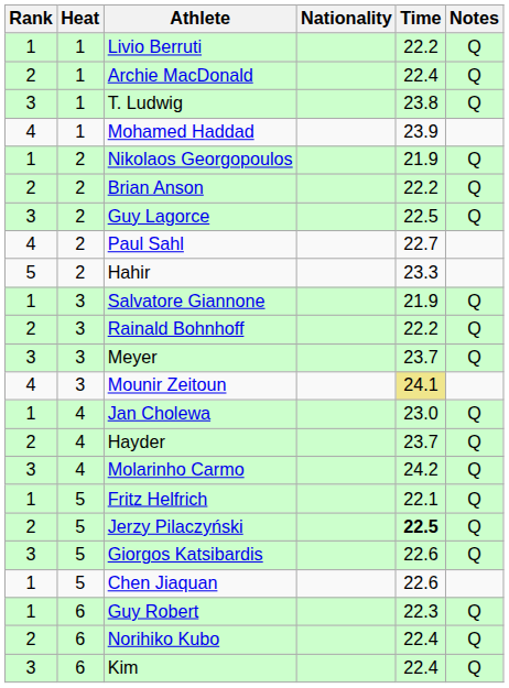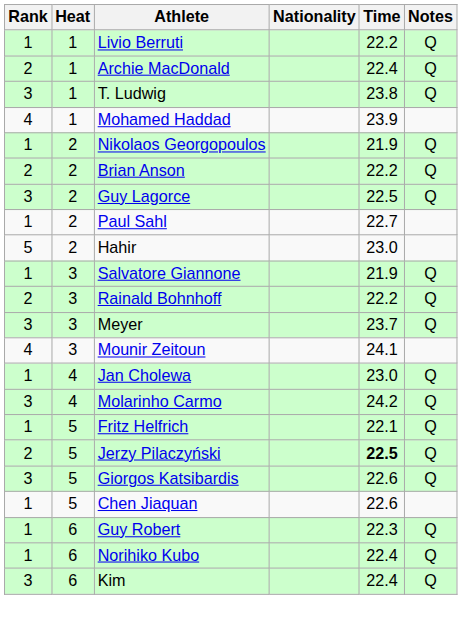Paul Sahl | Rank: 4 -> 1
Hahir | Time: 23.3 -> 23.0
Mounir Zeitoun | Time: khaki background -> no background
- row: 2 | 4 | Hayder | 23.7 | Q
Norihiko Kubo | Rank: 2 -> 1
